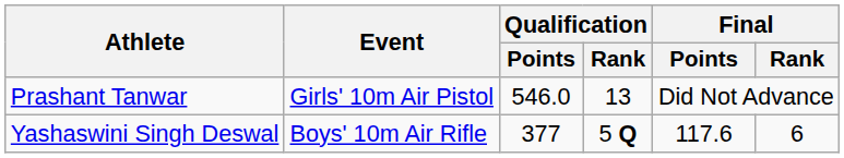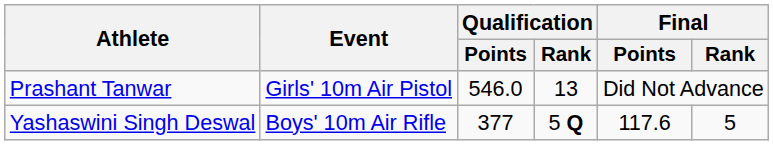Yashaswini Singh Deswal | Final / Rank: 6 -> 5
